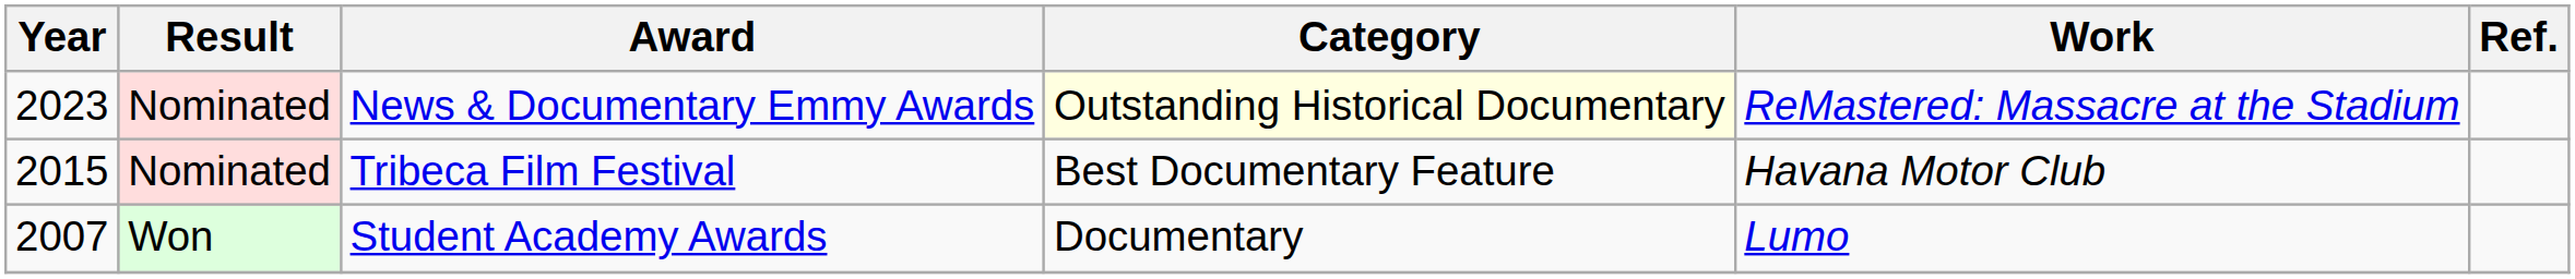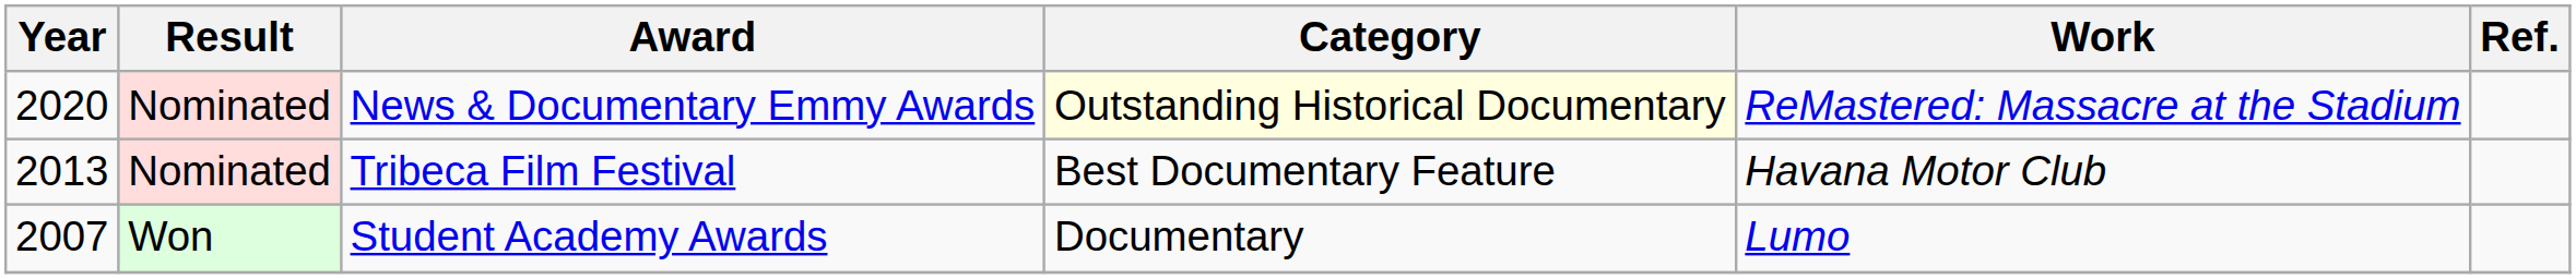News & Documentary Emmy Awards | Year: 2023 -> 2020
Tribeca Film Festival | Year: 2015 -> 2013
